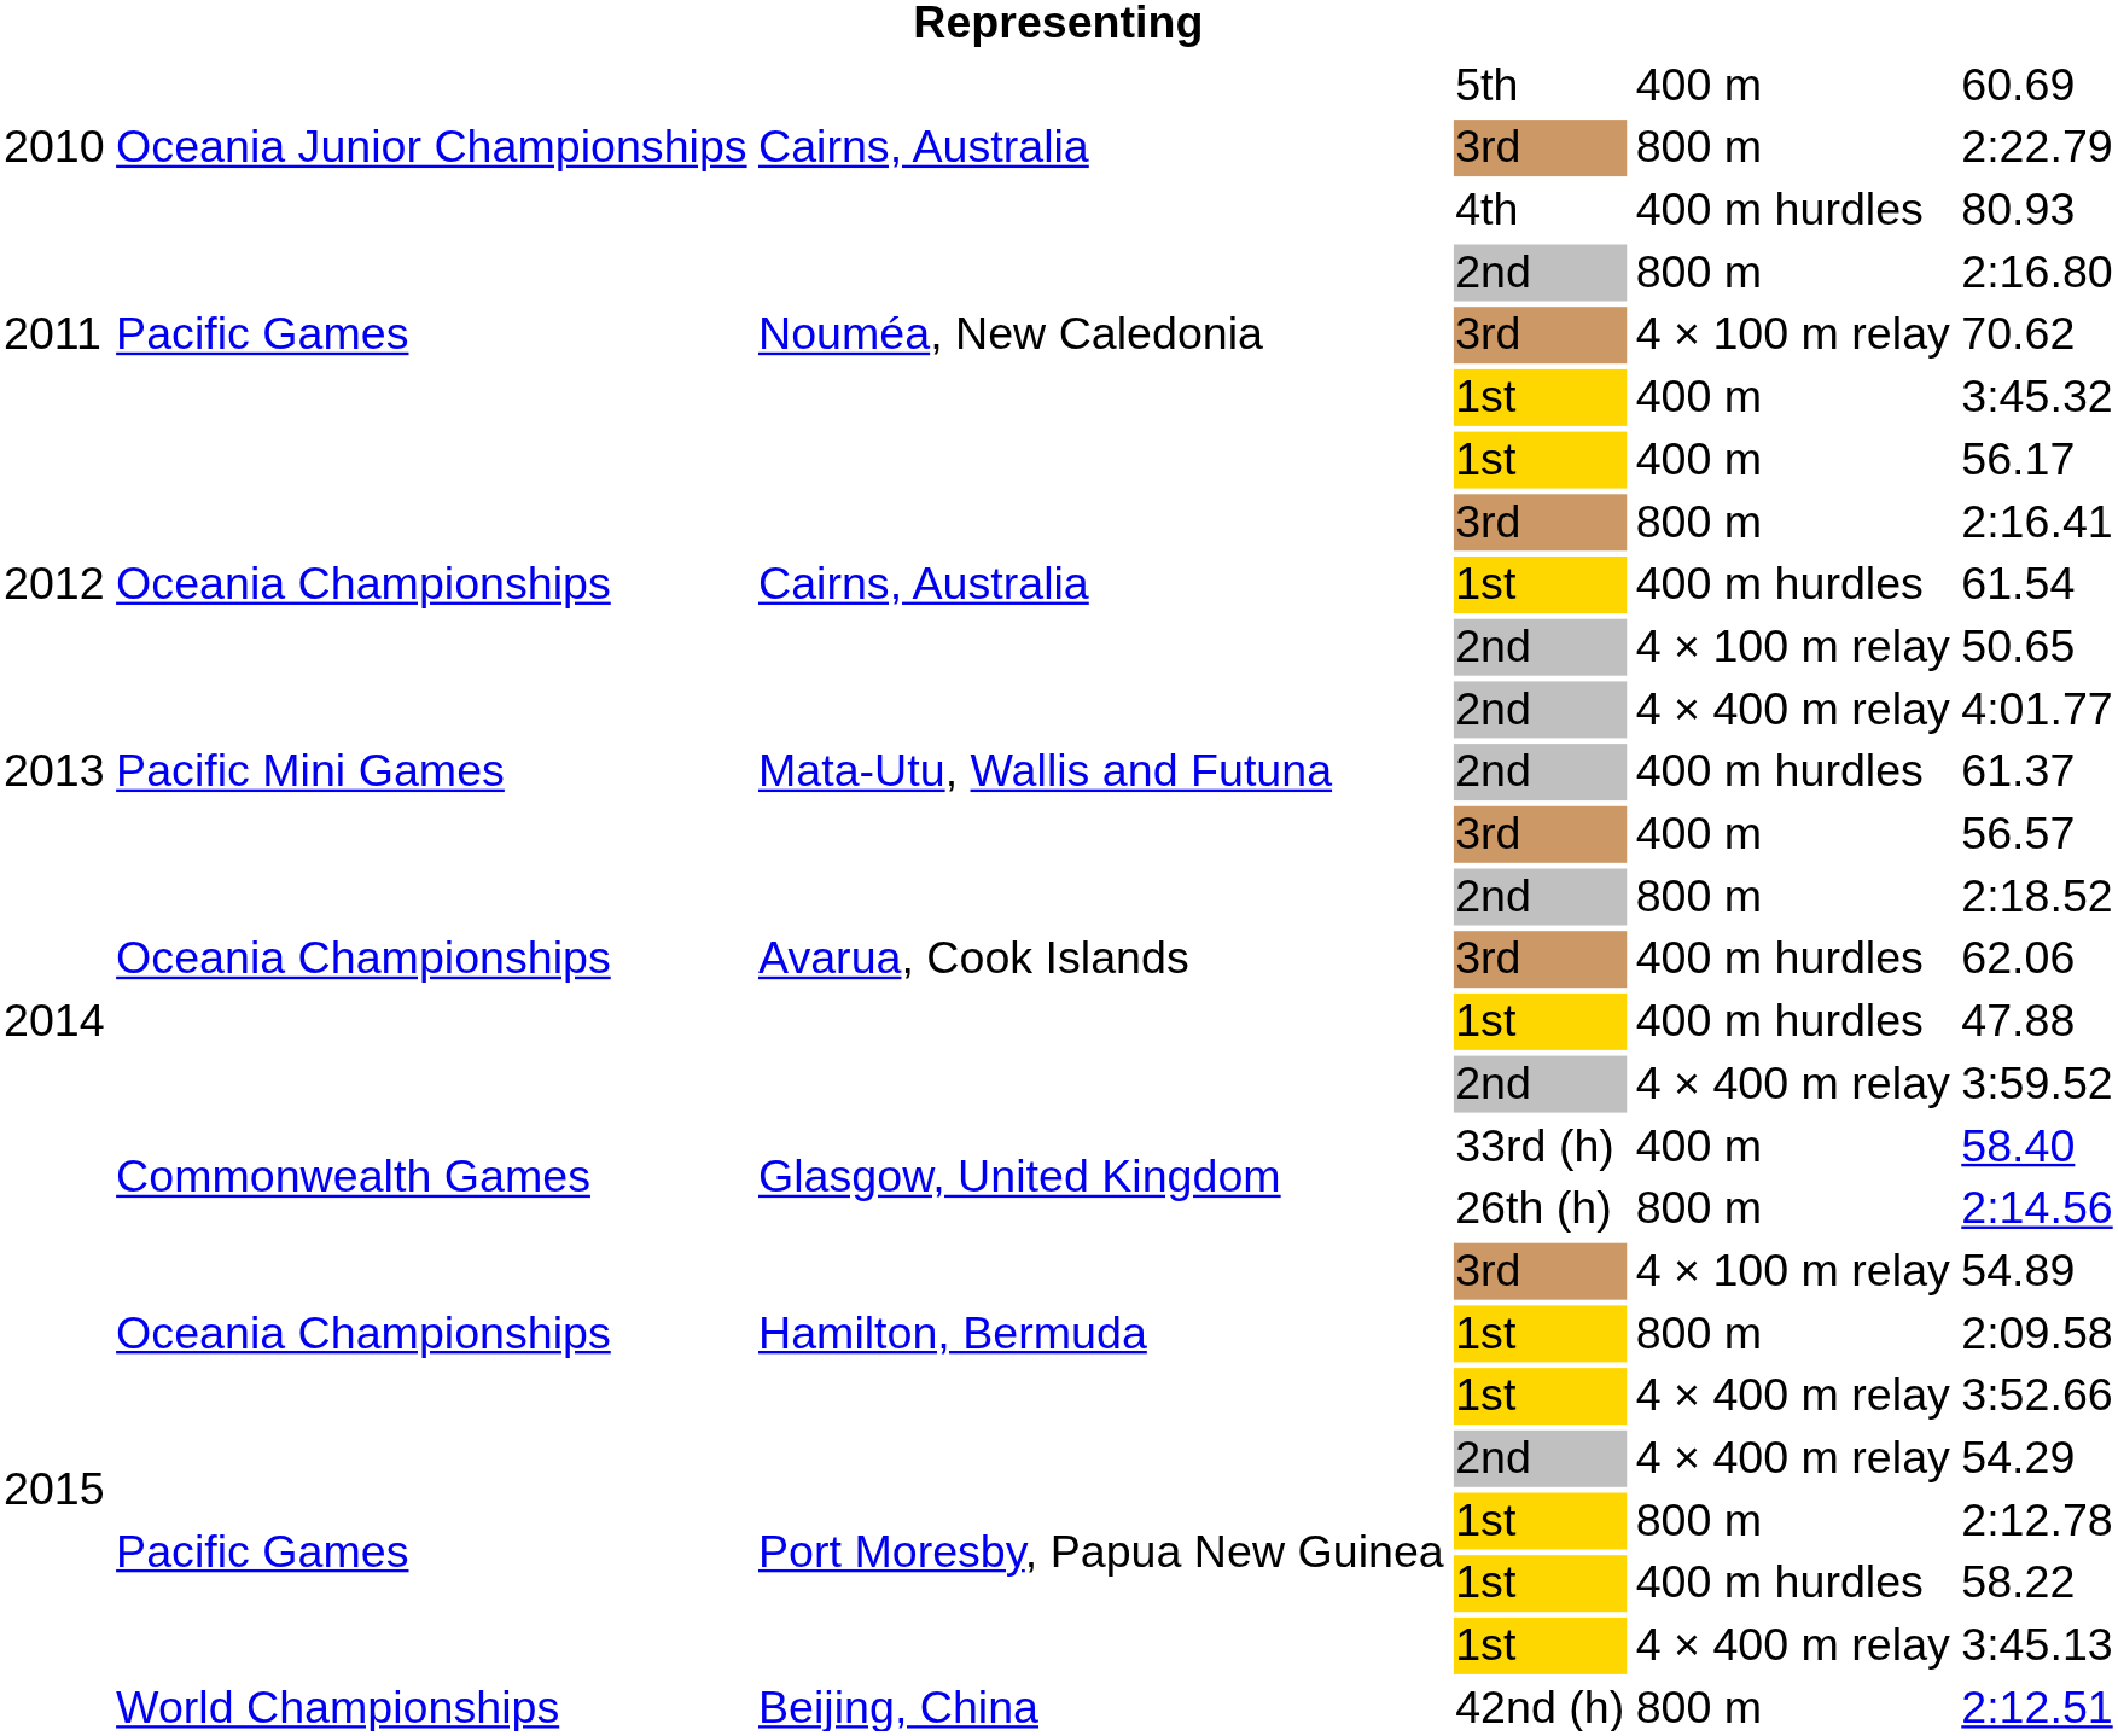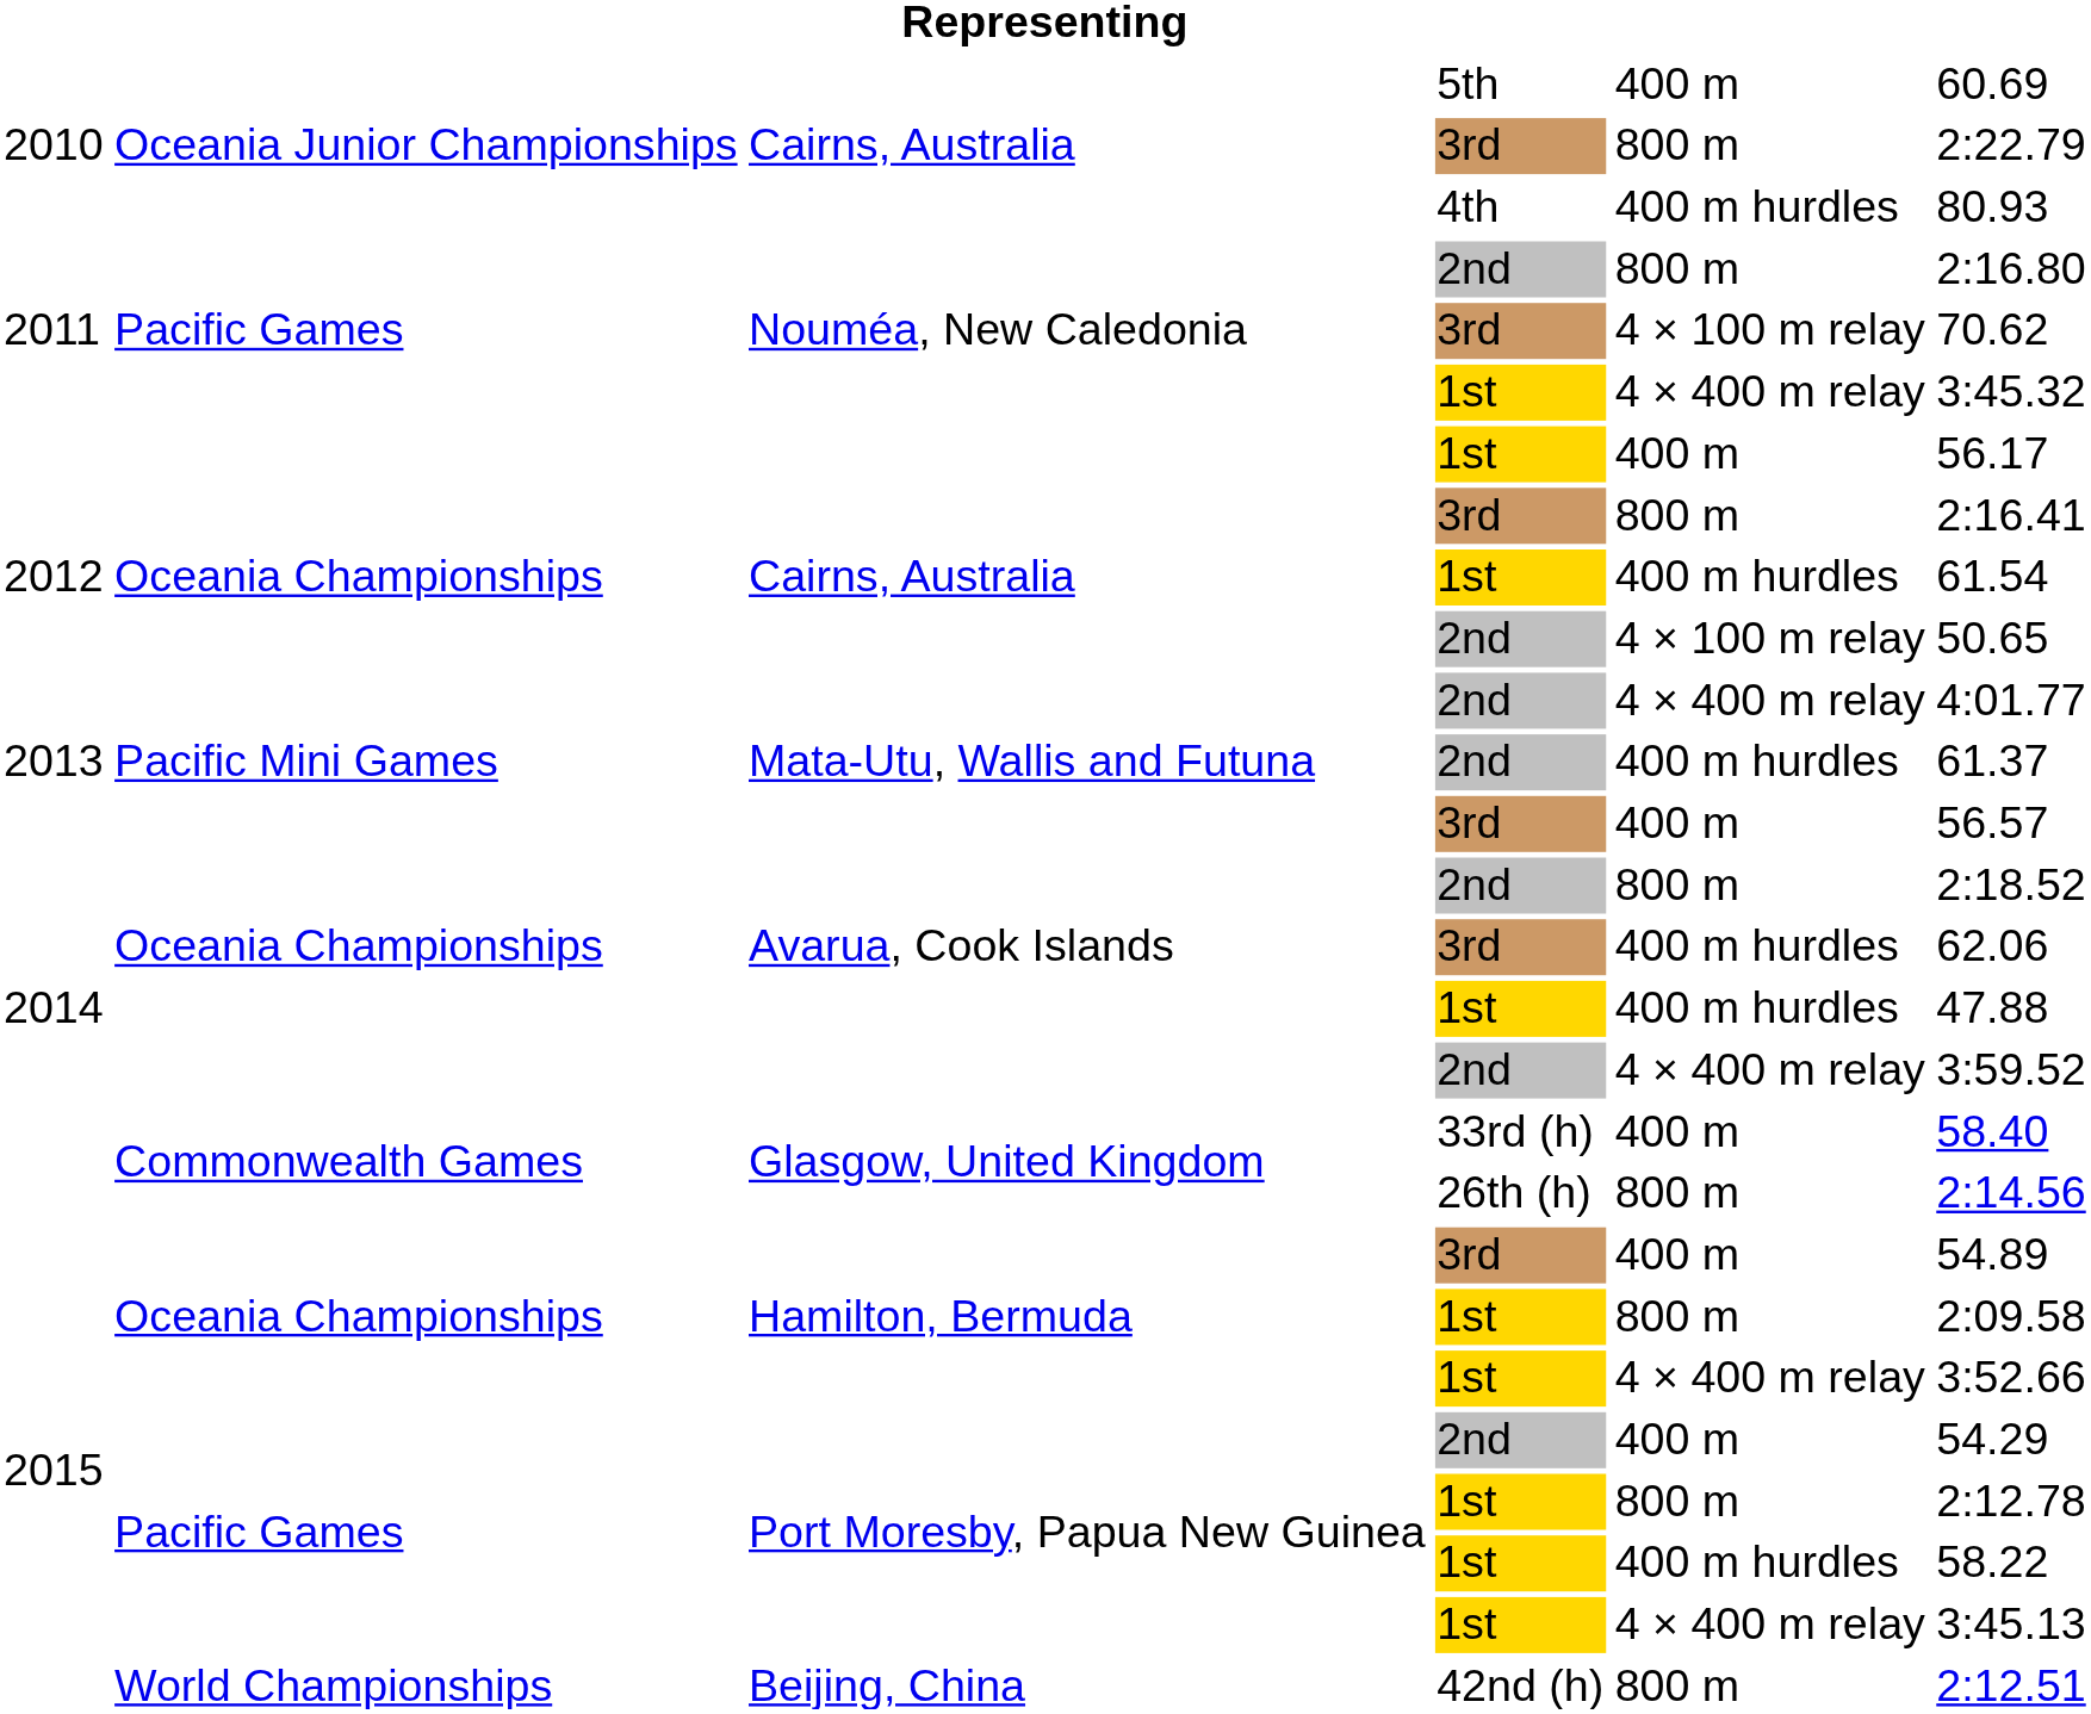Nouméa, New Caledonia / 1st | column 5: 400 m -> 4 × 400 m relay
Hamilton, Bermuda / 3rd | column 5: 4 × 100 m relay -> 400 m
Port Moresby, Papua New Guinea / 2nd | column 5: 4 × 400 m relay -> 400 m
